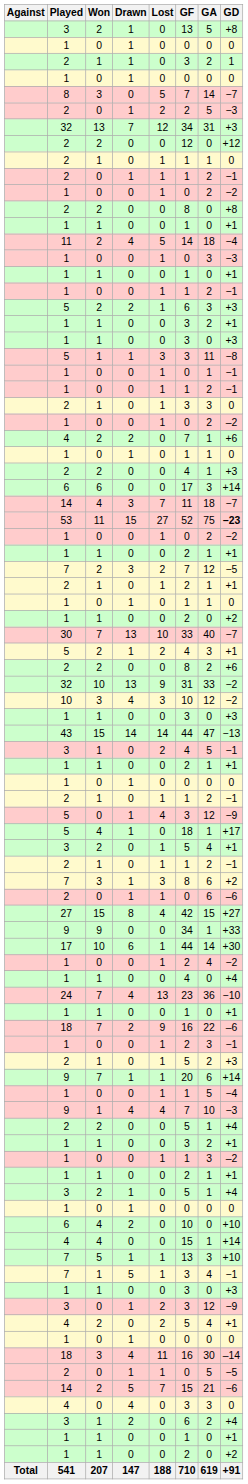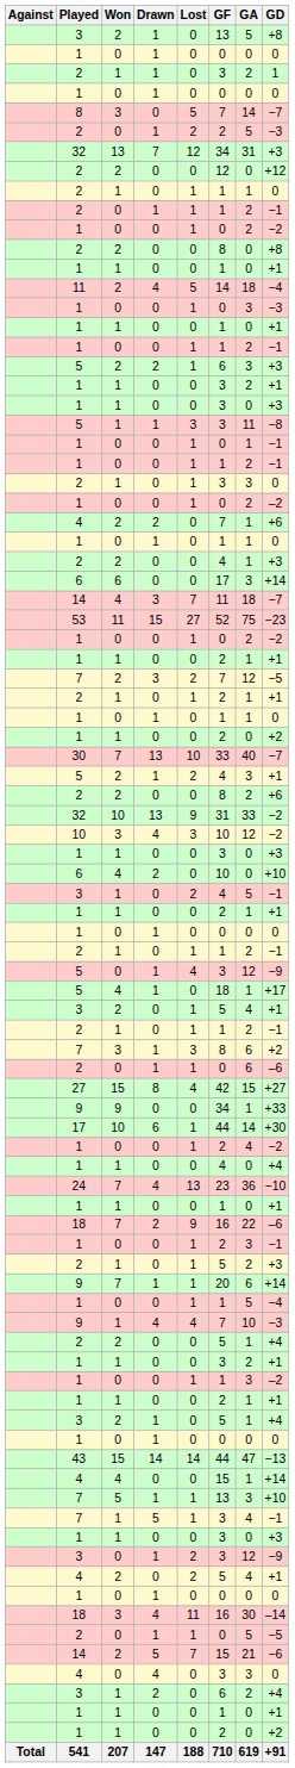53 | GD: bold -> normal
rows swapped: 6 / 4 <-> 43
